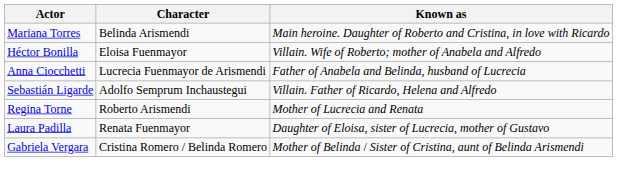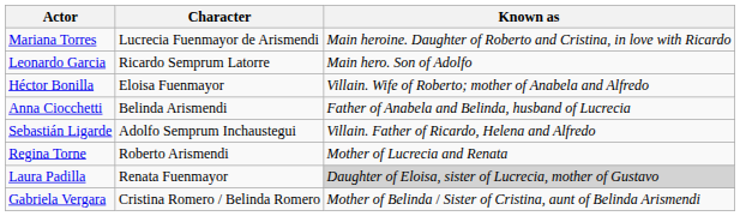Mariana Torres | Character: Belinda Arismendi -> Lucrecia Fuenmayor de Arismendi
+ row: Leonardo Garcia | Ricardo Semprum Latorre | Main hero. Son of Adolfo
Anna Ciocchetti | Character: Lucrecia Fuenmayor de Arismendi -> Belinda Arismendi
Laura Padilla | Known as: no background -> lightgrey background
